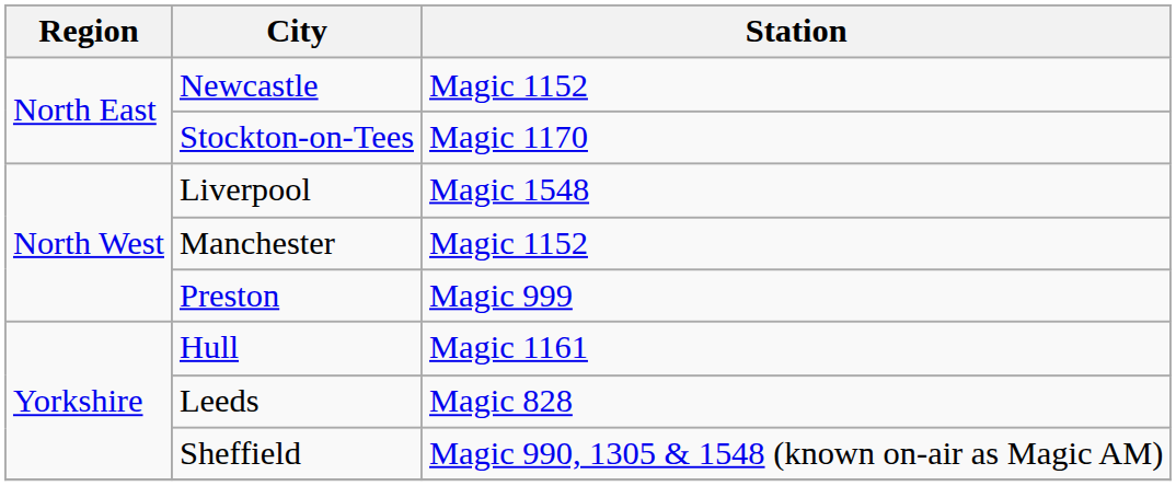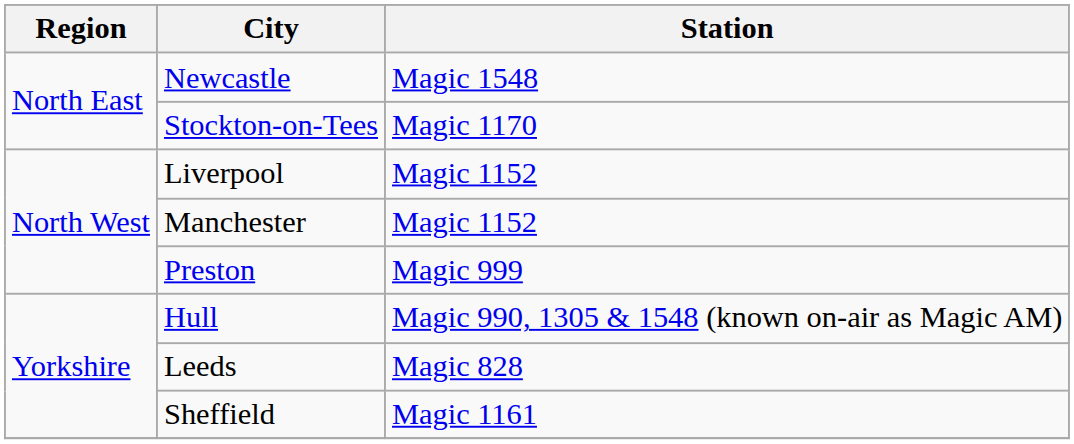Newcastle | Station: Magic 1152 -> Magic 1548
Liverpool | Station: Magic 1548 -> Magic 1152
Hull | Station: Magic 1161 -> Magic 990, 1305 & 1548 (known on-air as Magic AM)
Sheffield | Station: Magic 990, 1305 & 1548 (known on-air as Magic AM) -> Magic 1161
